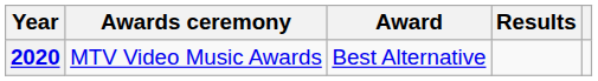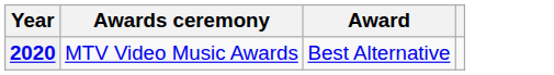- column: Results
